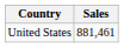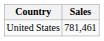United States | Sales: 881,461 -> 781,461
